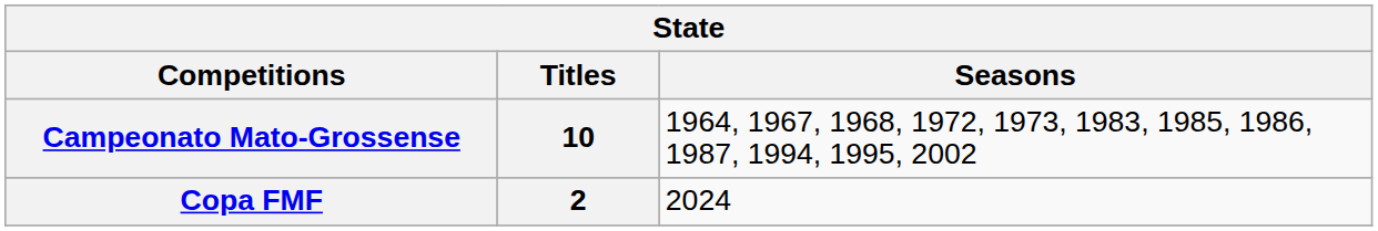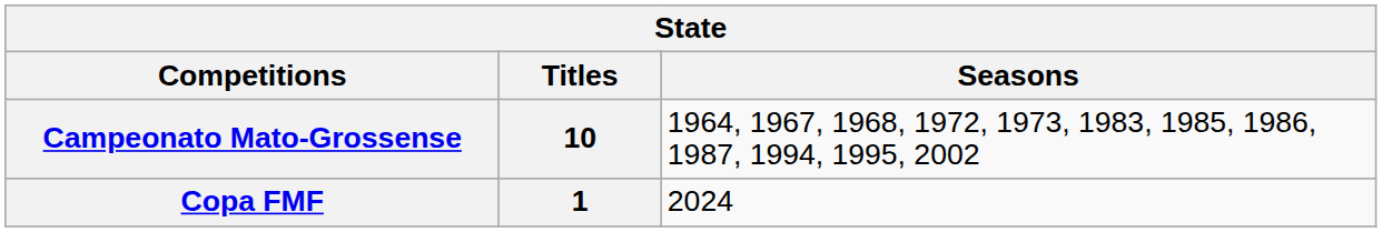Copa FMF | Titles: 2 -> 1
